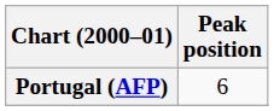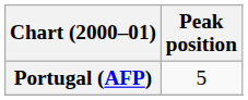Portugal (AFP) | Peak position: 6 -> 5
